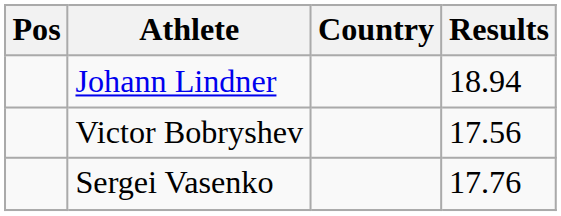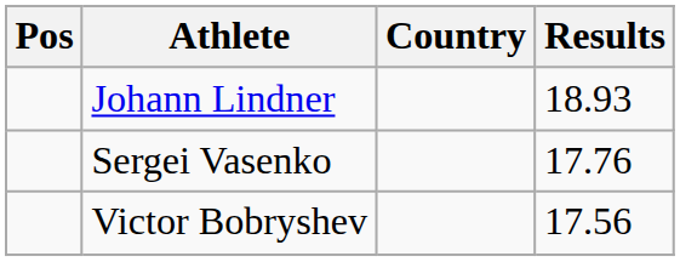Johann Lindner | Results: 18.94 -> 18.93
rows swapped: Sergei Vasenko <-> Victor Bobryshev
